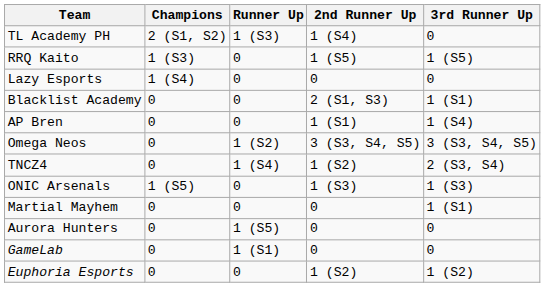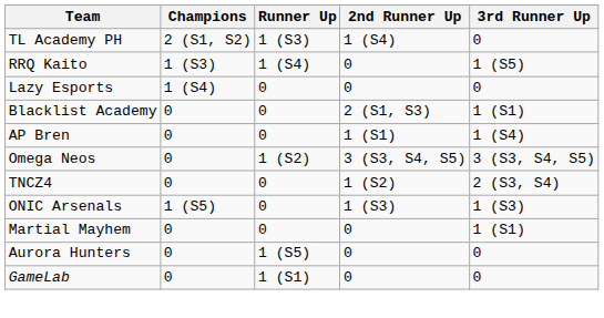RRQ Kaito | Runner Up: 0 -> 1 (S4)
RRQ Kaito | 2nd Runner Up: 1 (S5) -> 0
TNCZ4 | Runner Up: 1 (S4) -> 0
- row: Euphoria Esports | 0 | 0 | 1 (S2) | 1 (S2)
